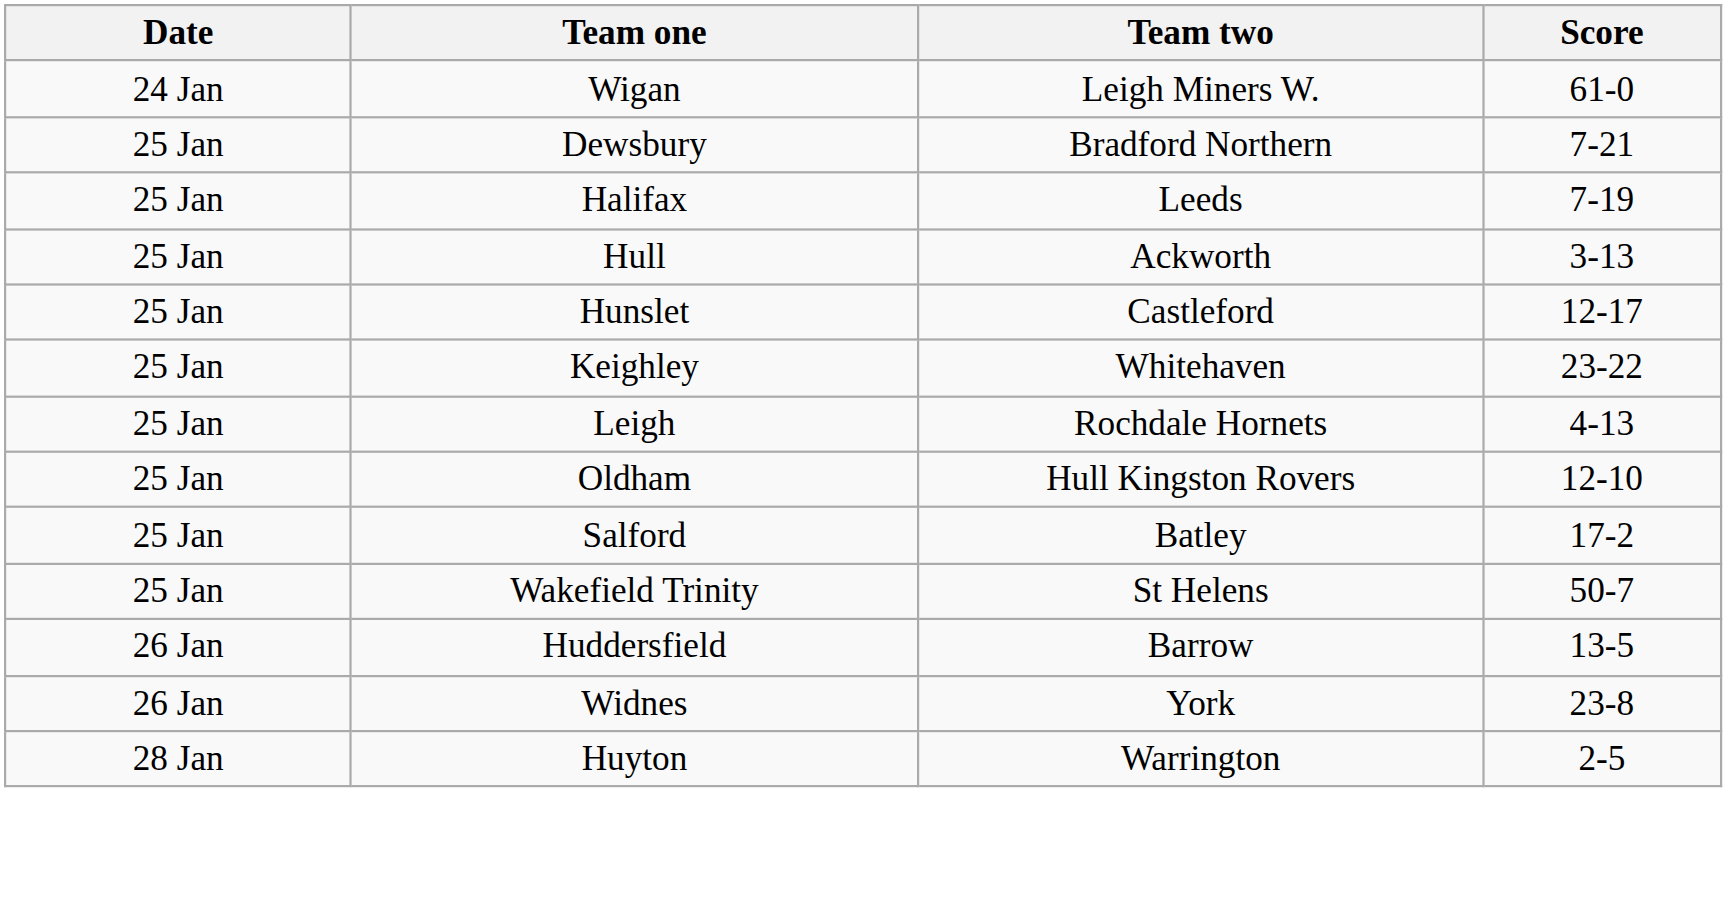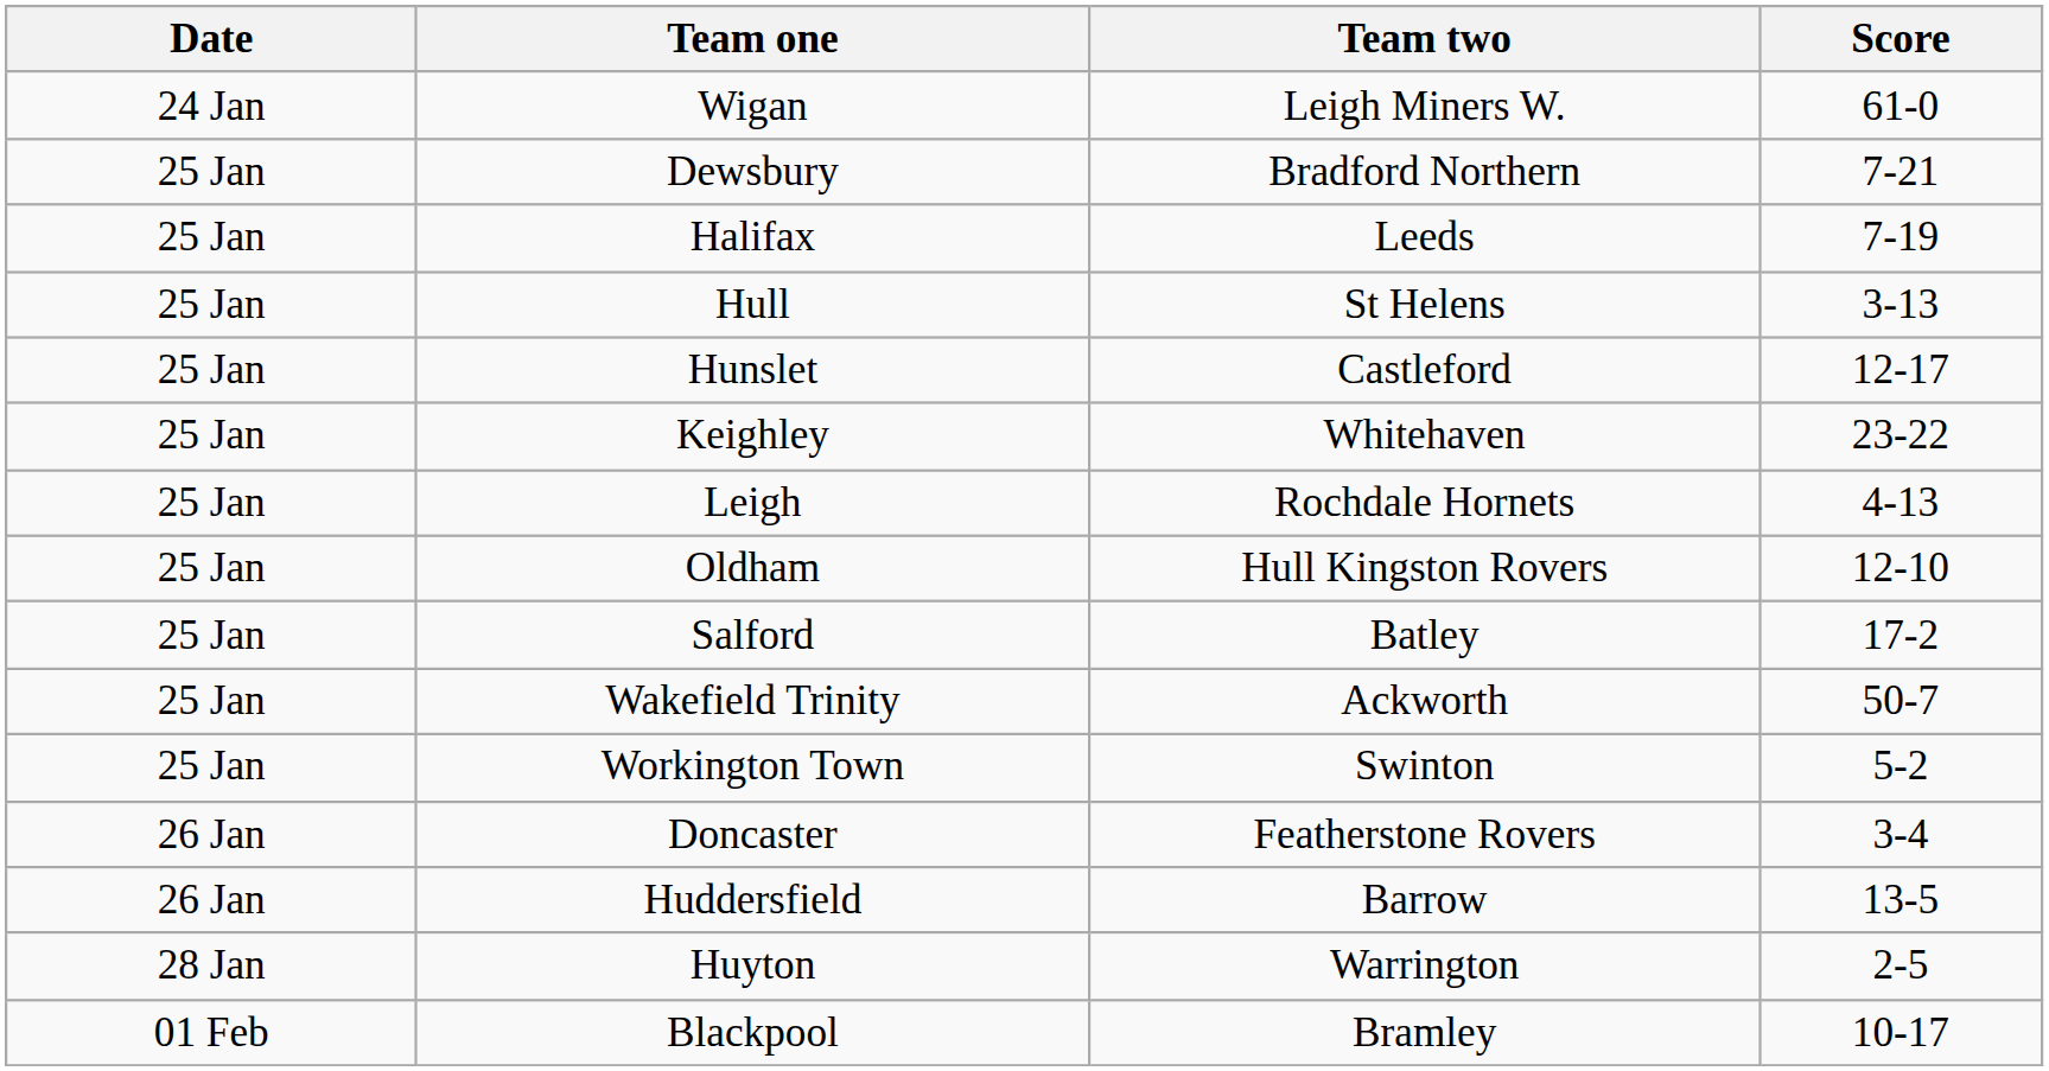Hull | Team two: Ackworth -> St Helens
Wakefield Trinity | Team two: St Helens -> Ackworth
+ row: 25 Jan | Workington Town | Swinton | 5-2
+ row: 26 Jan | Doncaster | Featherstone Rovers | 3-4
- row: 26 Jan | Widnes | York | 23-8
+ row: 01 Feb | Blackpool | Bramley | 10-17
